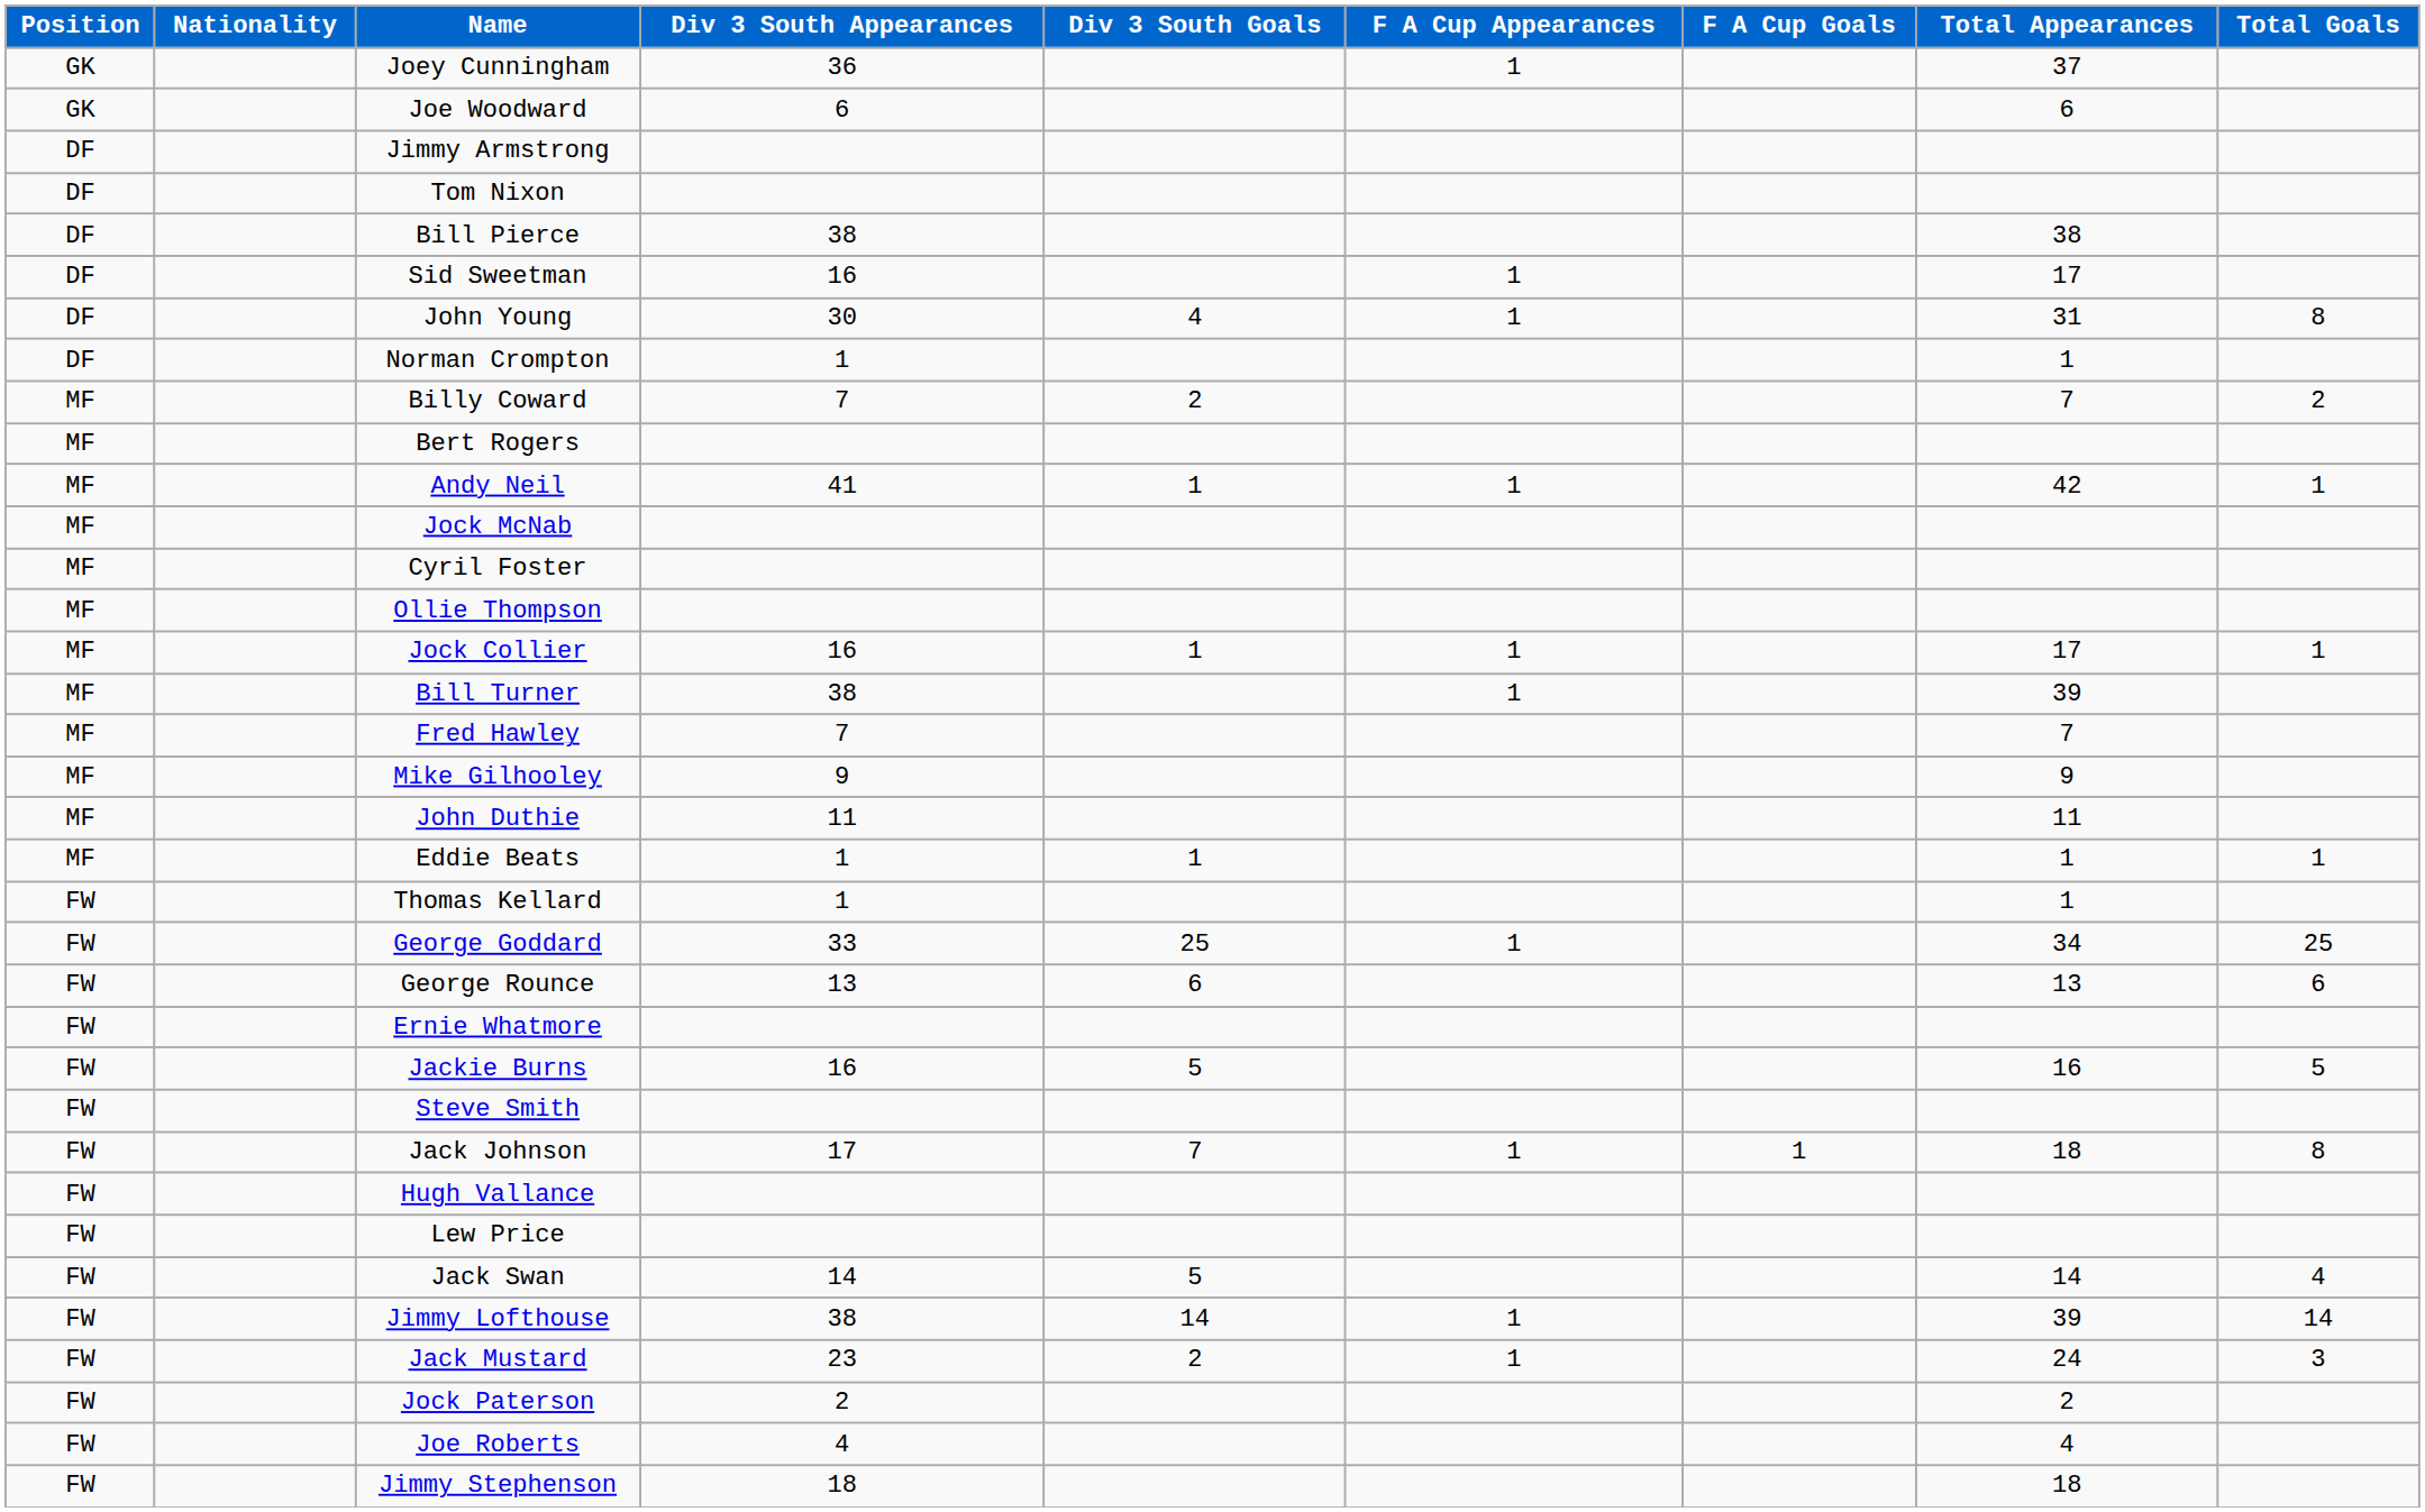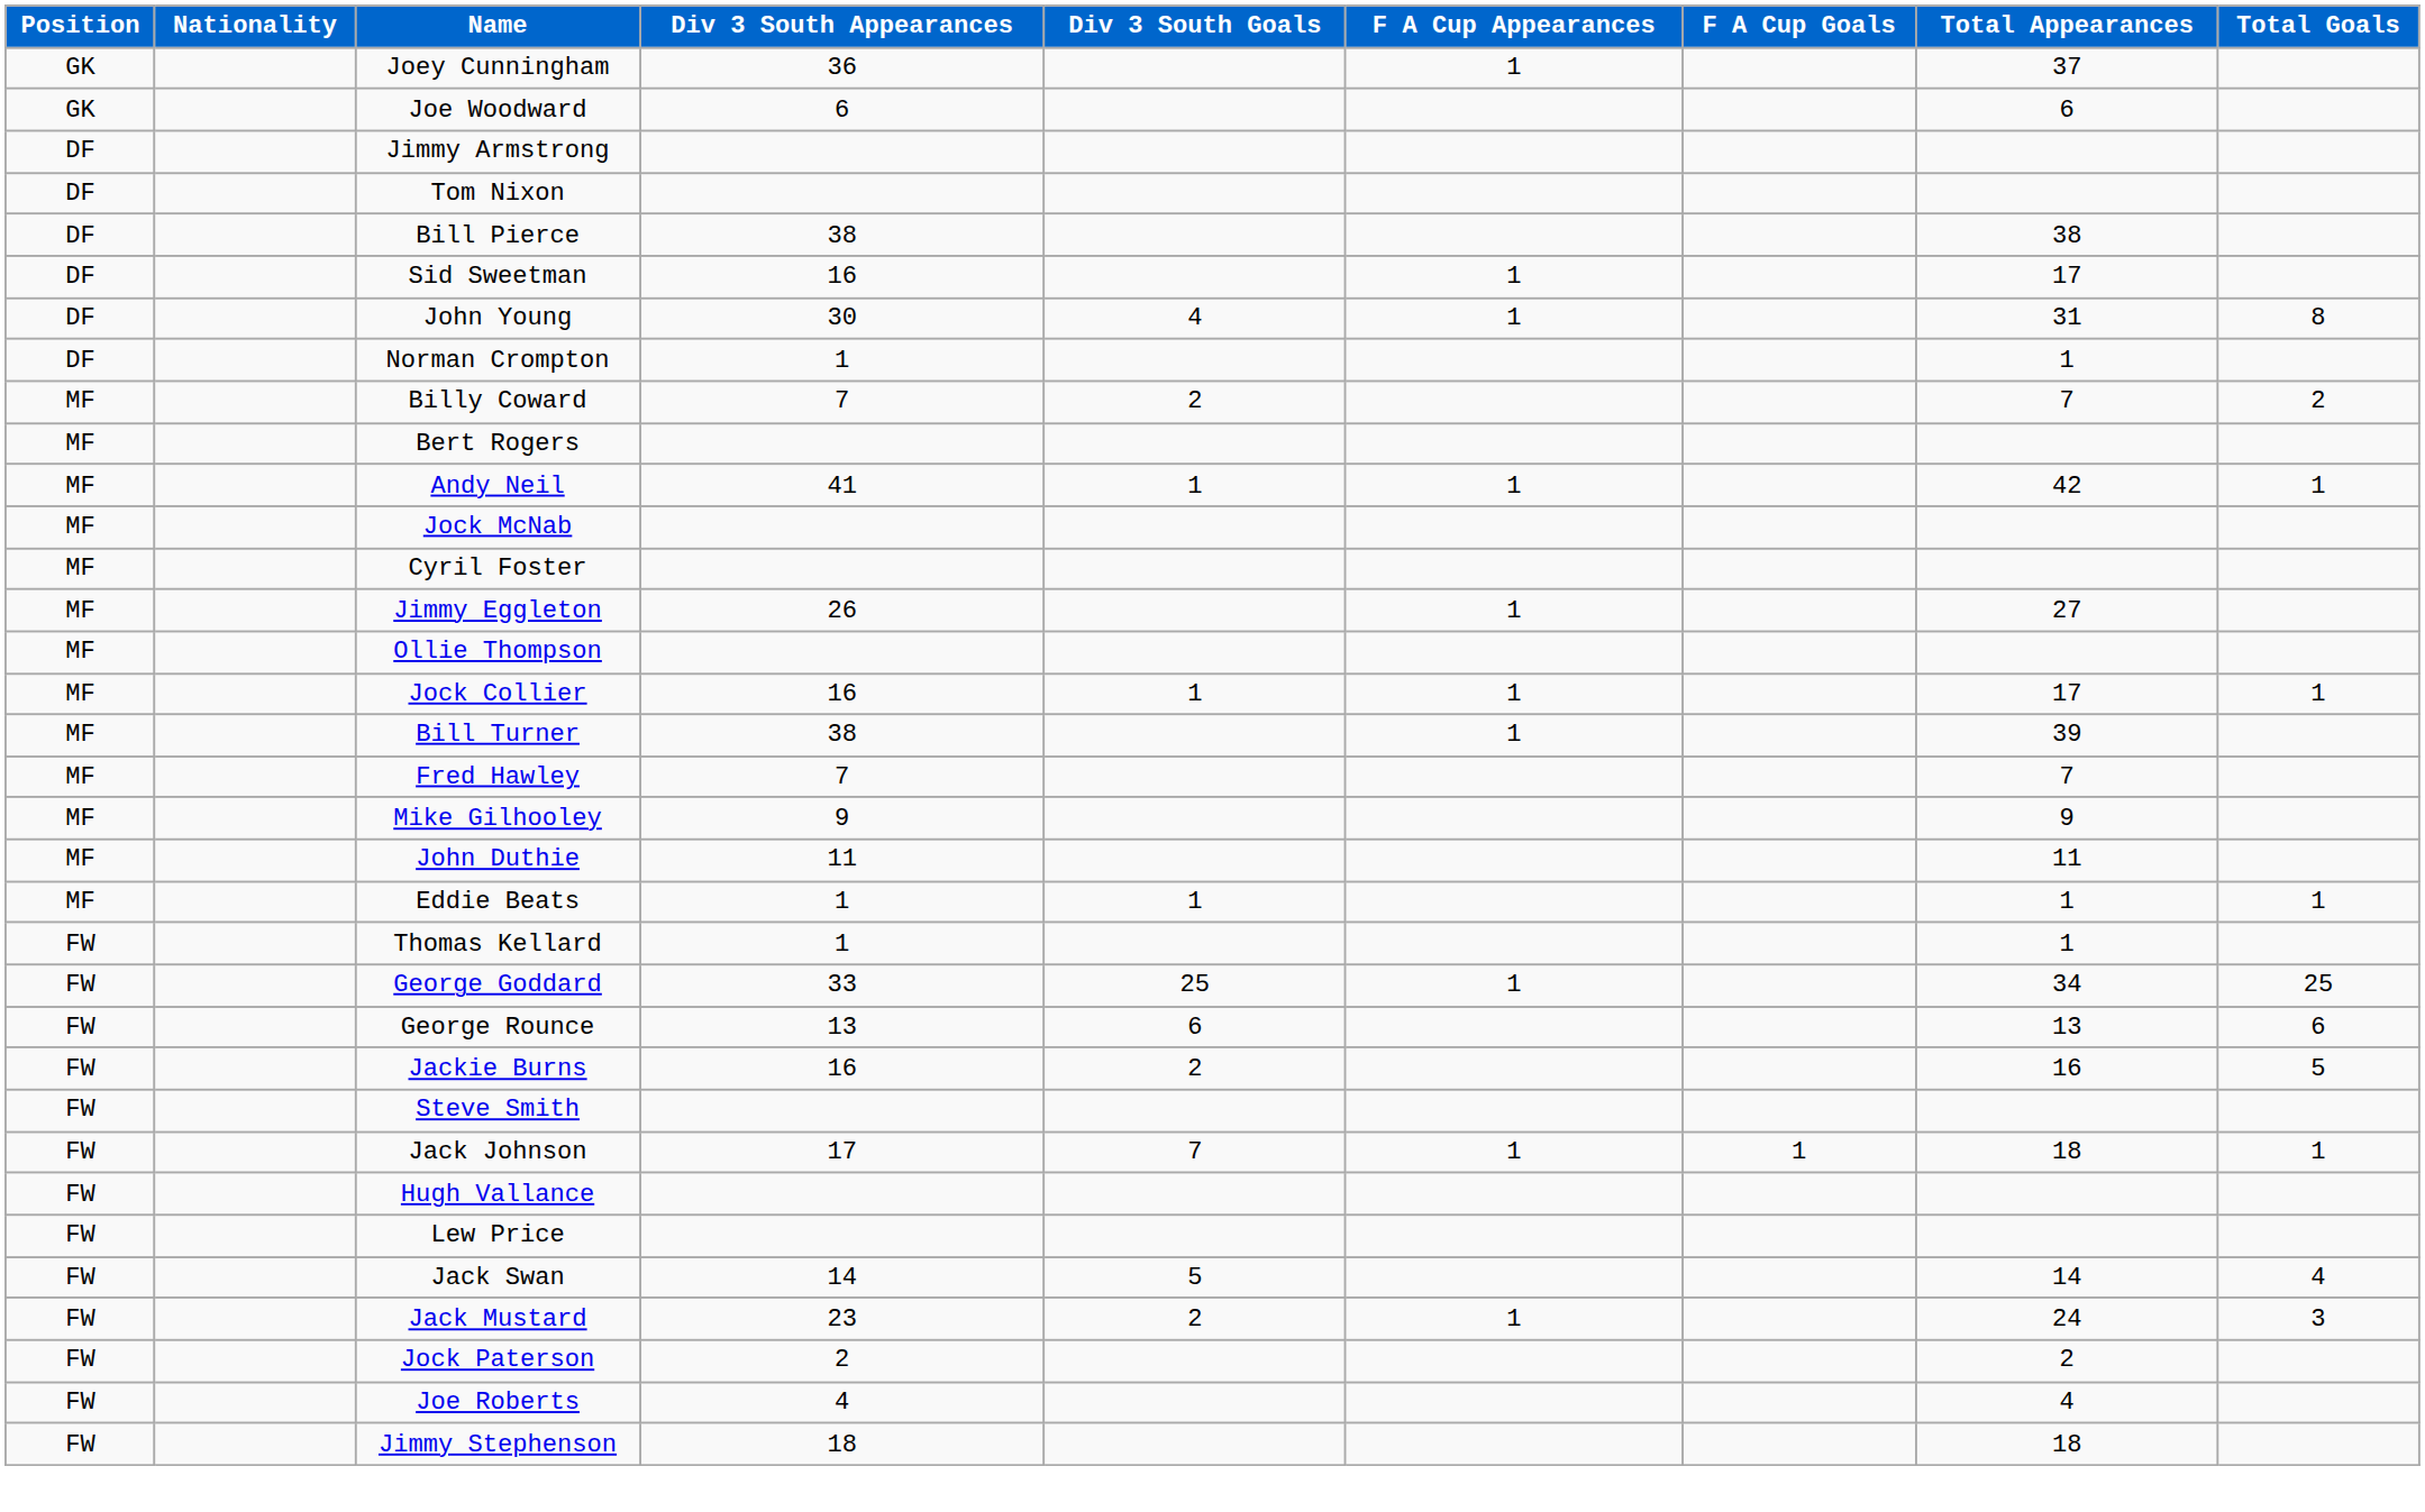+ row: MF | Jimmy Eggleton | 26 | 1 | 27
- row: FW | Ernie Whatmore
Jackie Burns | Div 3 South Goals: 5 -> 2
Jack Johnson | Total Goals: 8 -> 1
- row: FW | Jimmy Lofthouse | 38 | 14 | 1 | 39 | 14
